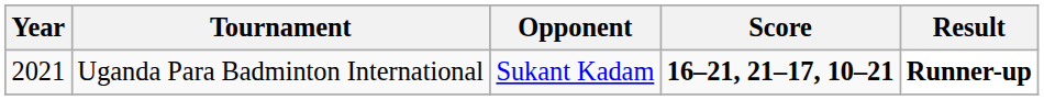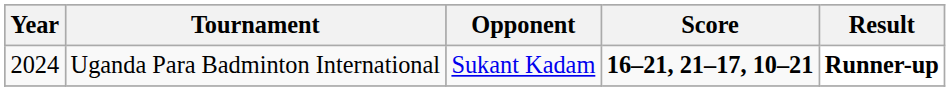Uganda Para Badminton International | Year: 2021 -> 2024
